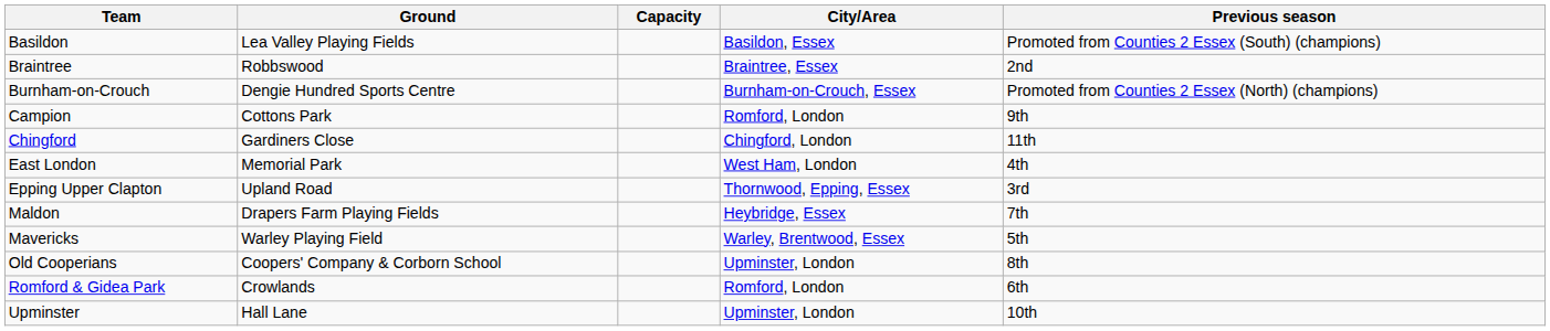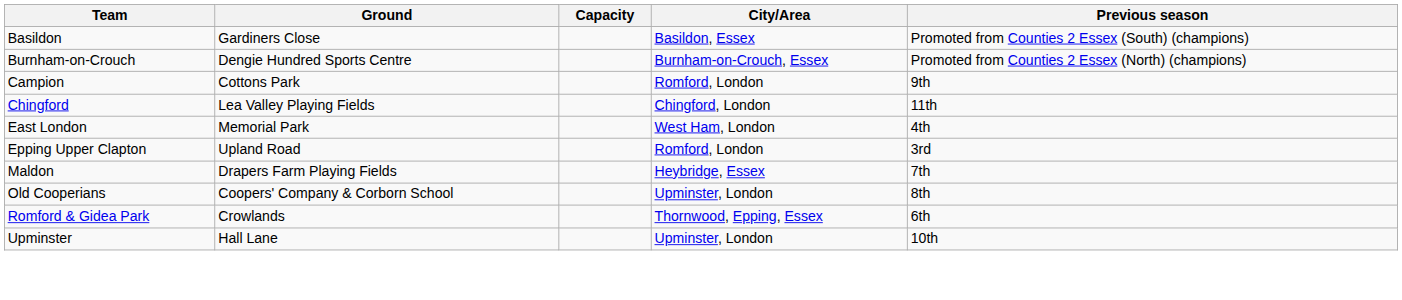Basildon | Ground: Lea Valley Playing Fields -> Gardiners Close
- row: Braintree | Robbswood | Braintree, Essex | 2nd
Chingford | Ground: Gardiners Close -> Lea Valley Playing Fields
Epping Upper Clapton | City/Area: Thornwood, Epping, Essex -> Romford, London
- row: Mavericks | Warley Playing Field | Warley, Brentwood, Essex | 5th
Romford & Gidea Park | City/Area: Romford, London -> Thornwood, Epping, Essex
